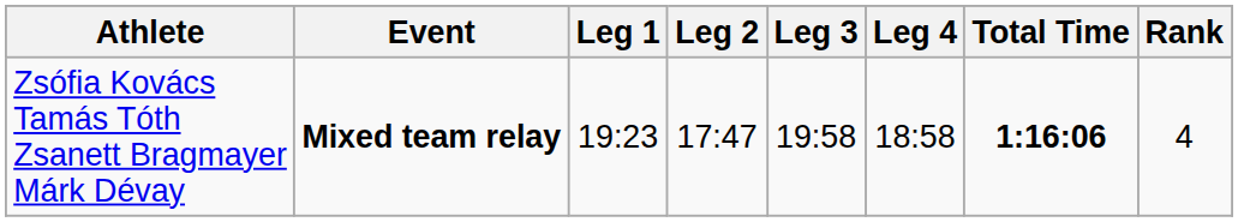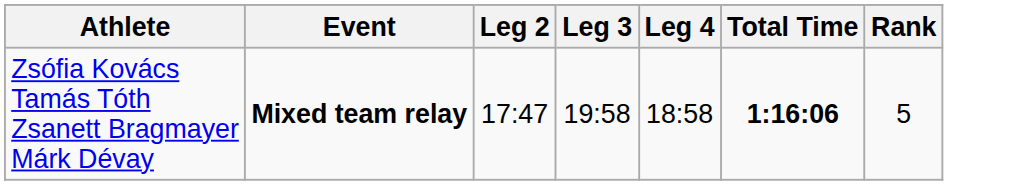- column: Leg 1 | 19:23
Zsófia Kovács Tamás Tóth Zsanett Bragmayer Márk Dévay | Rank: 4 -> 5
